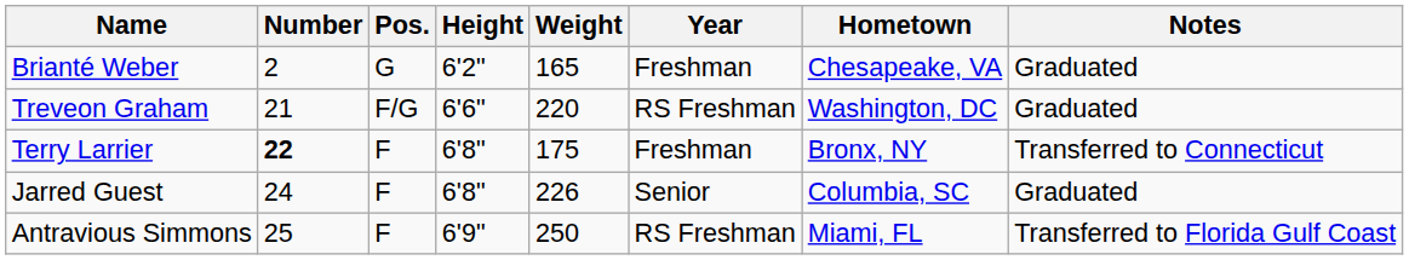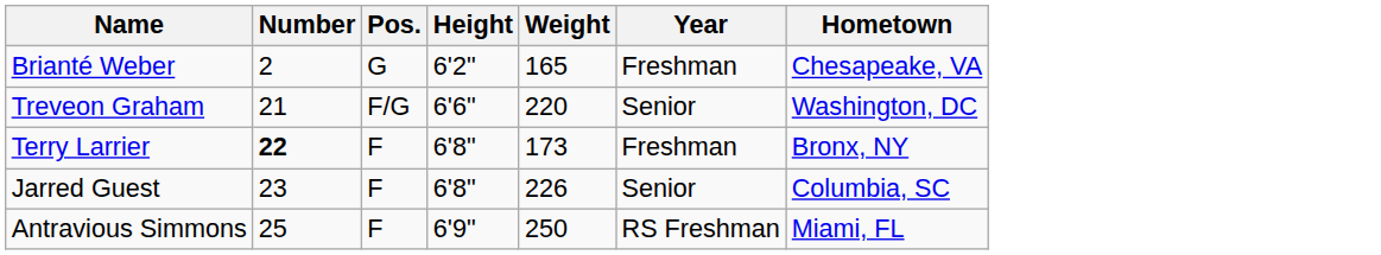- column: Notes | Graduated | Graduated | Transferred to Connecticut | Graduated | Transferred to Florida Gulf Coast
Treveon Graham | Year: RS Freshman -> Senior
Terry Larrier | Weight: 175 -> 173
Jarred Guest | Number: 24 -> 23
